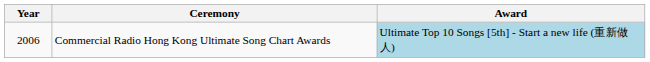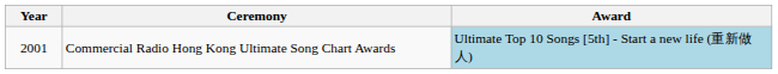Commercial Radio Hong Kong Ultimate Song Chart Awards | Year: 2006 -> 2001
